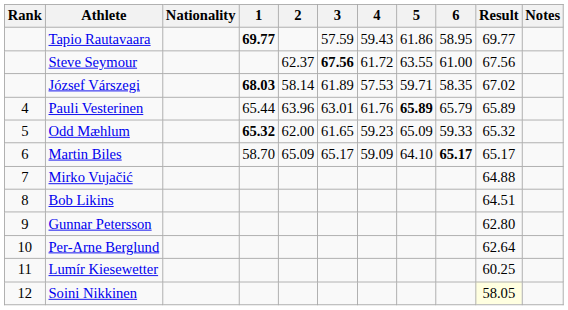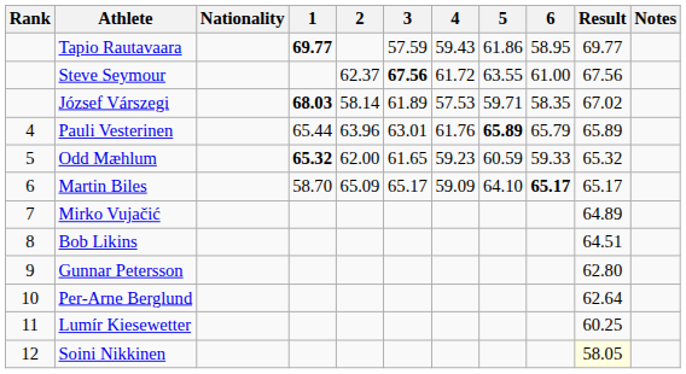Odd Mæhlum | 5: 65.09 -> 60.59
Mirko Vujačić | Result: 64.88 -> 64.89
